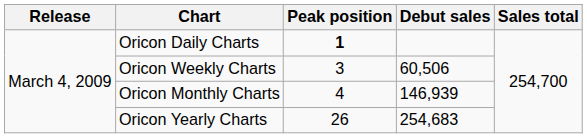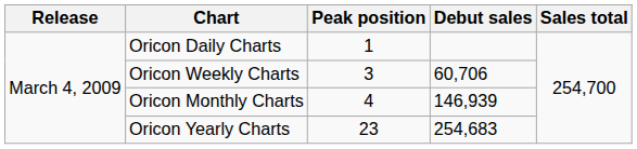Oricon Daily Charts | Peak position: bold -> normal
Oricon Weekly Charts | Debut sales: 60,506 -> 60,706
Oricon Yearly Charts | Peak position: 26 -> 23
